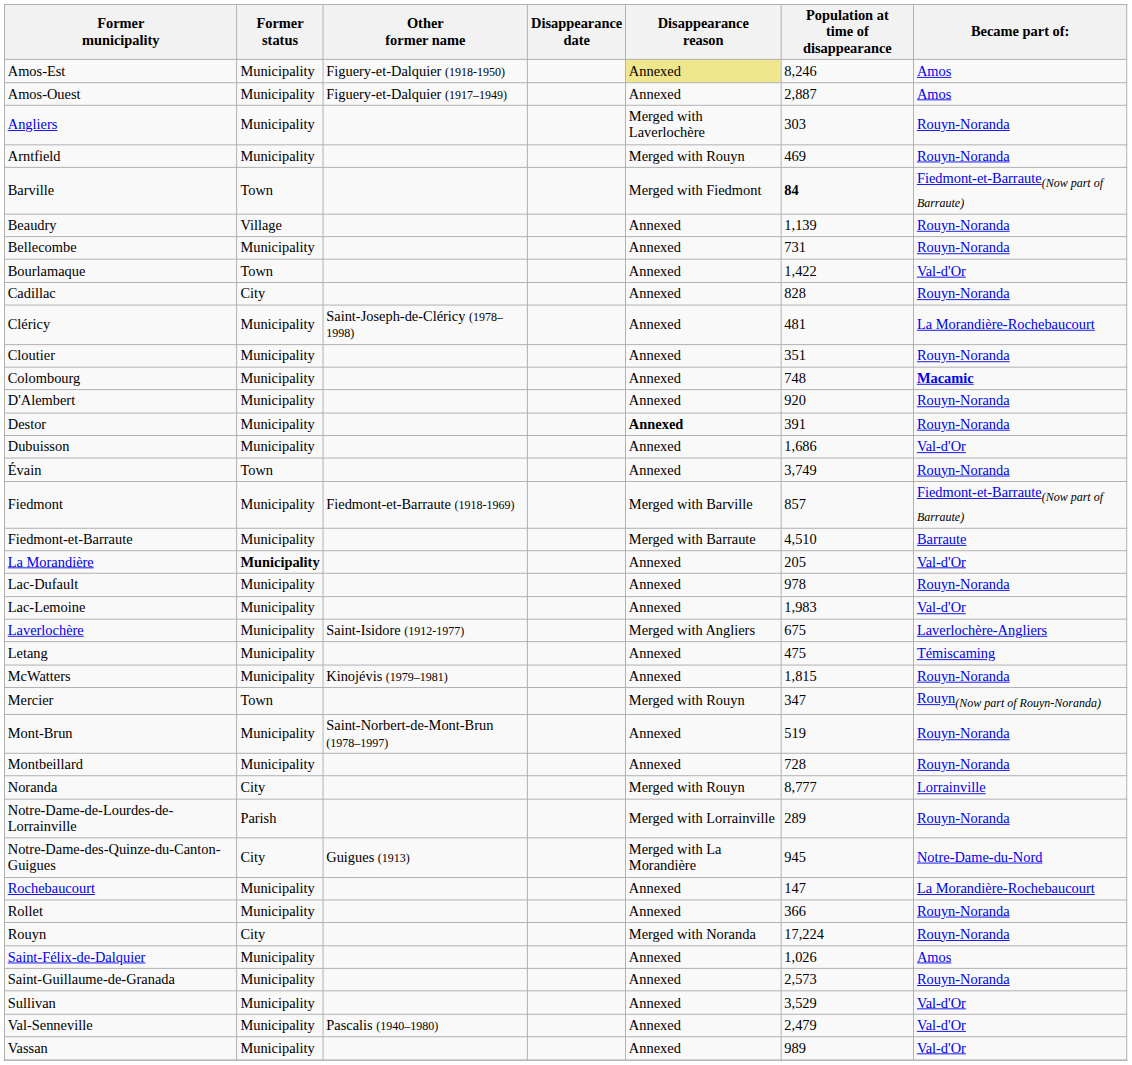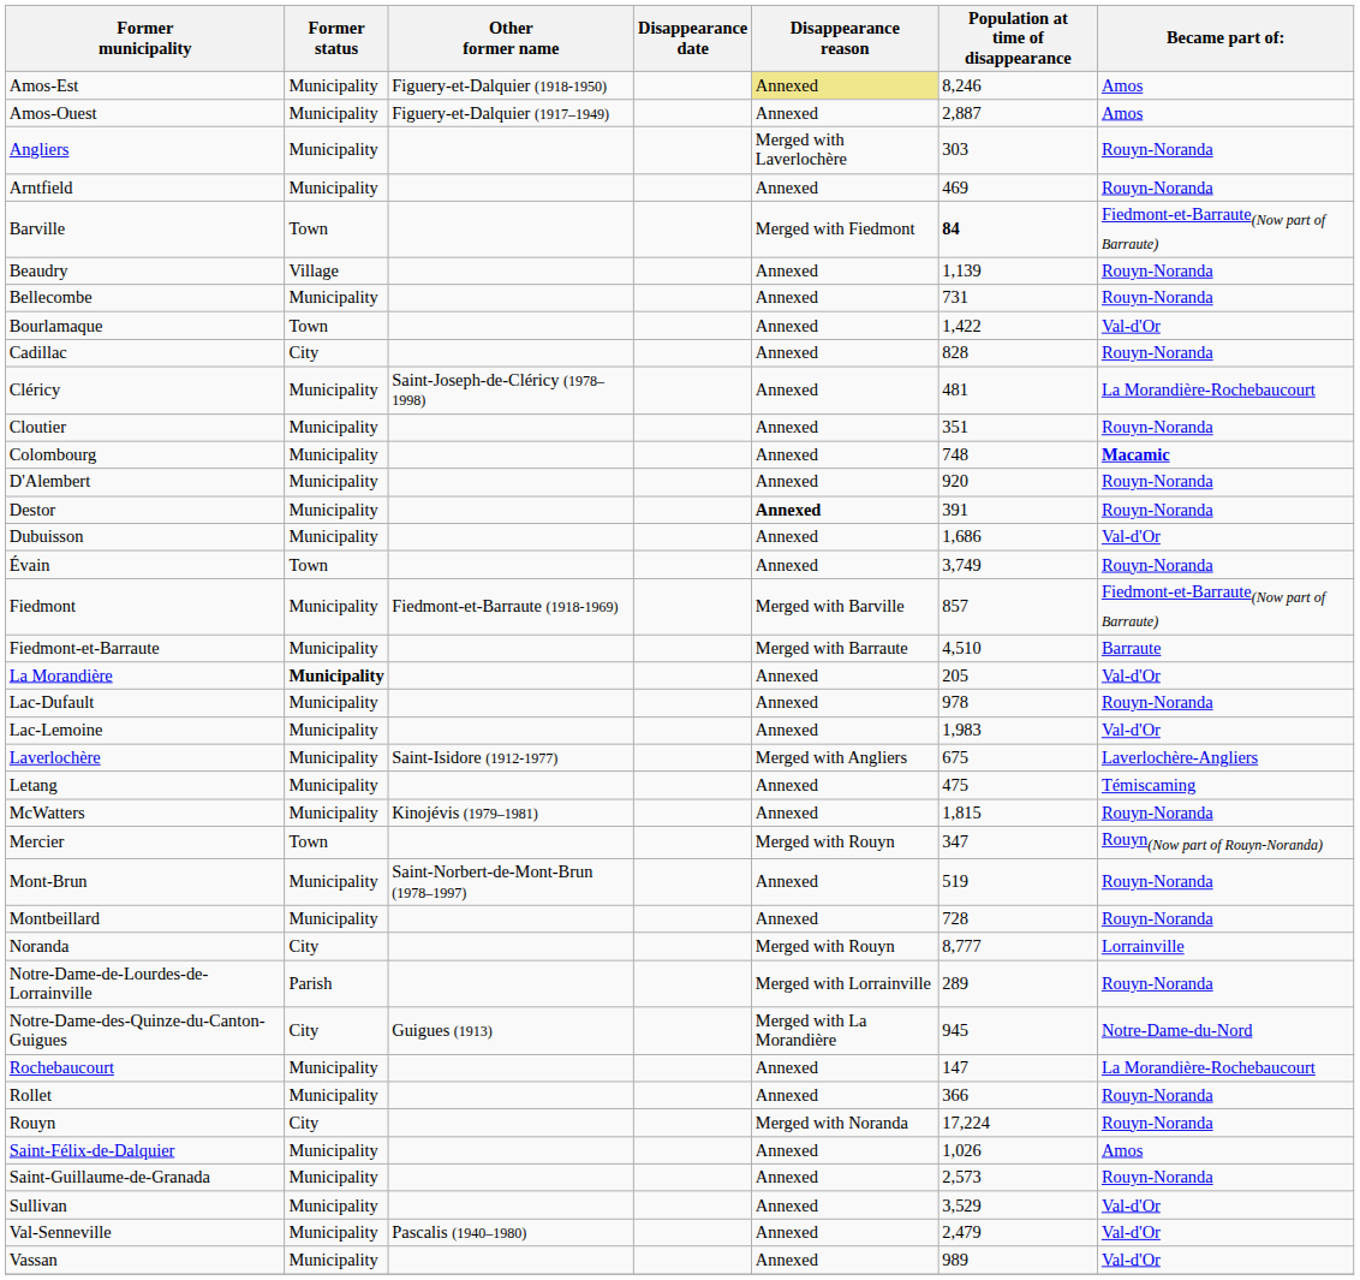Arntfield | Disappearance reason: Merged with Rouyn -> Annexed
